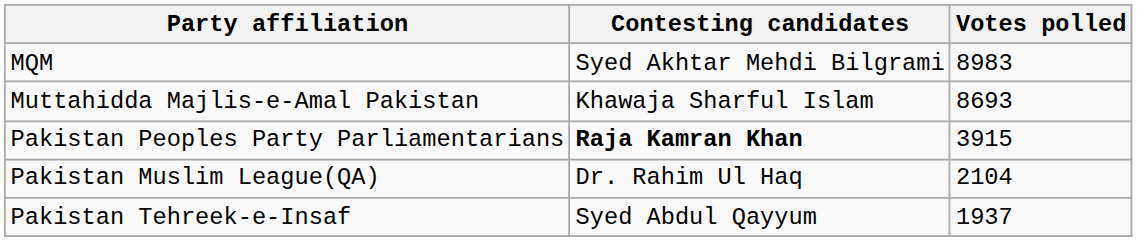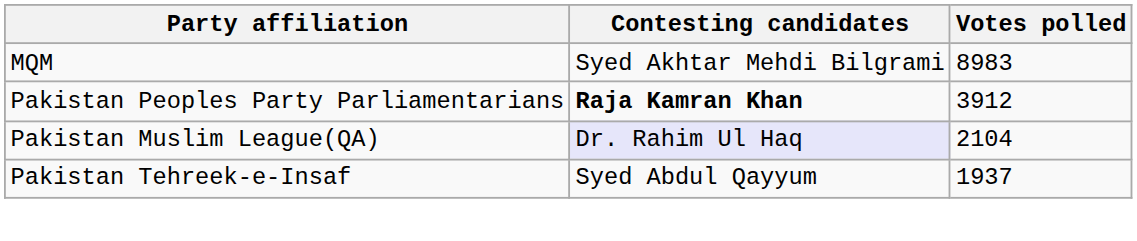- row: Muttahidda Majlis-e-Amal Pakistan | Khawaja Sharful Islam | 8693
Pakistan Peoples Party Parliamentarians | Votes polled: 3915 -> 3912
Pakistan Muslim League(QA) | Contesting candidates: no background -> lavender background
